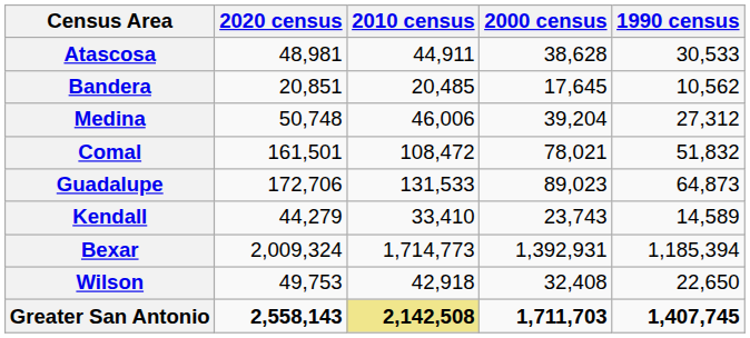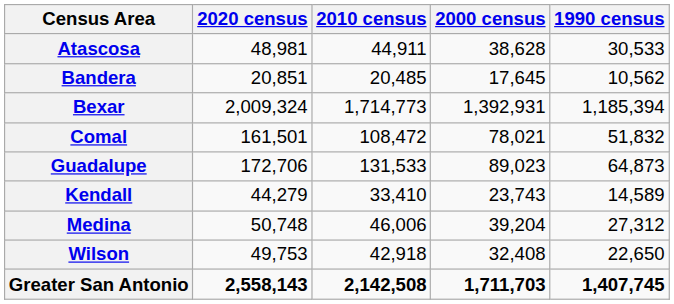rows swapped: Bexar <-> Medina
Greater San Antonio | 2010 census: khaki background -> no background
